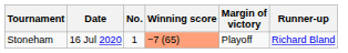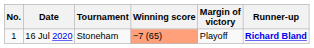columns swapped: No. <-> Tournament
16 Jul 2020 | Runner-up: normal -> bold
